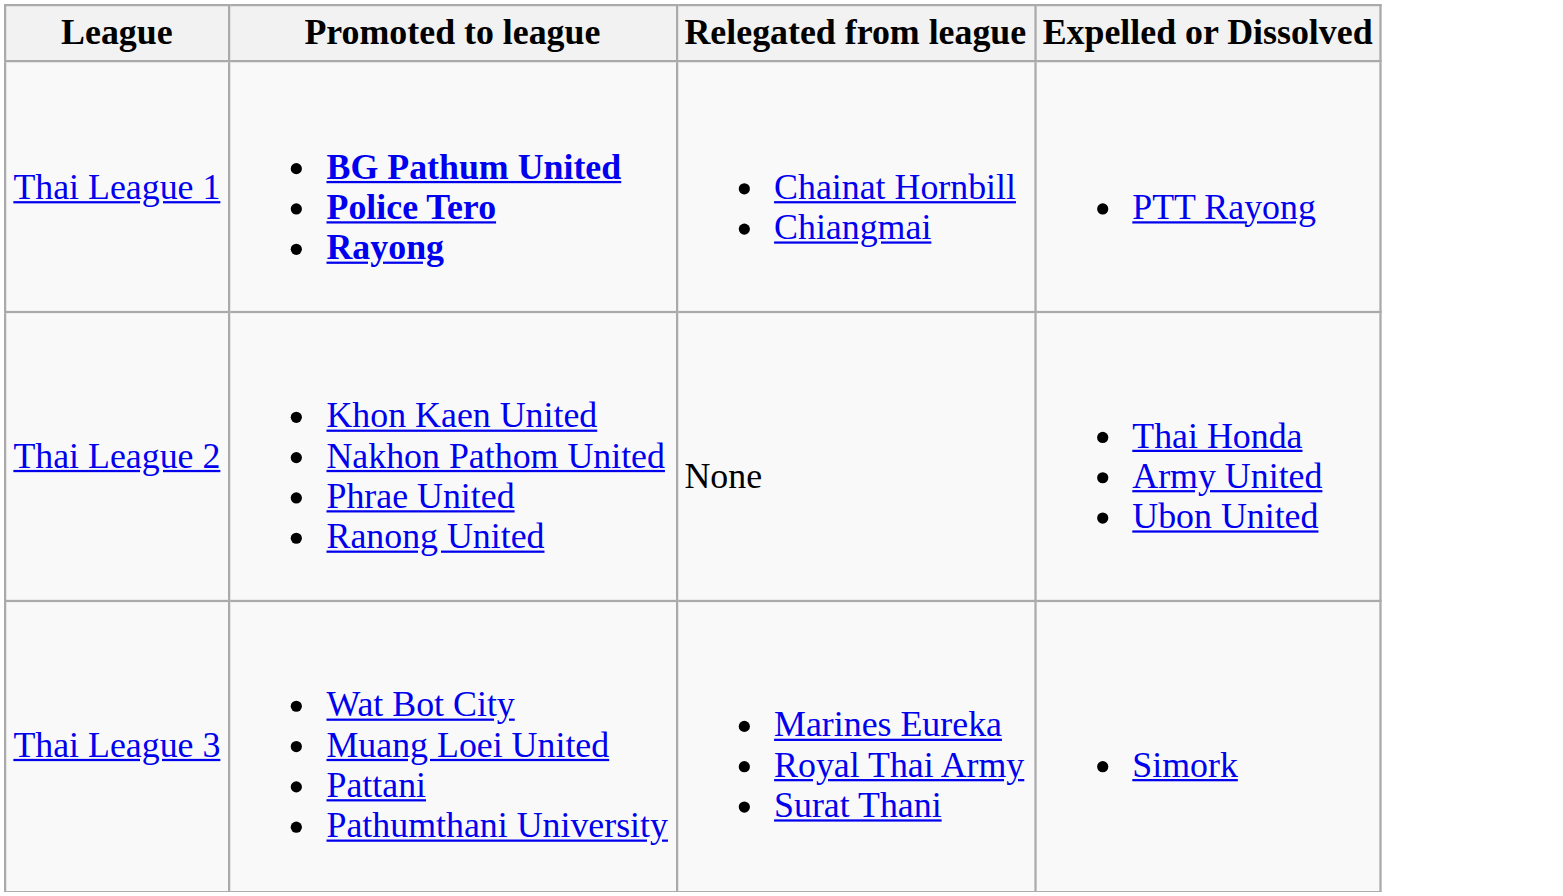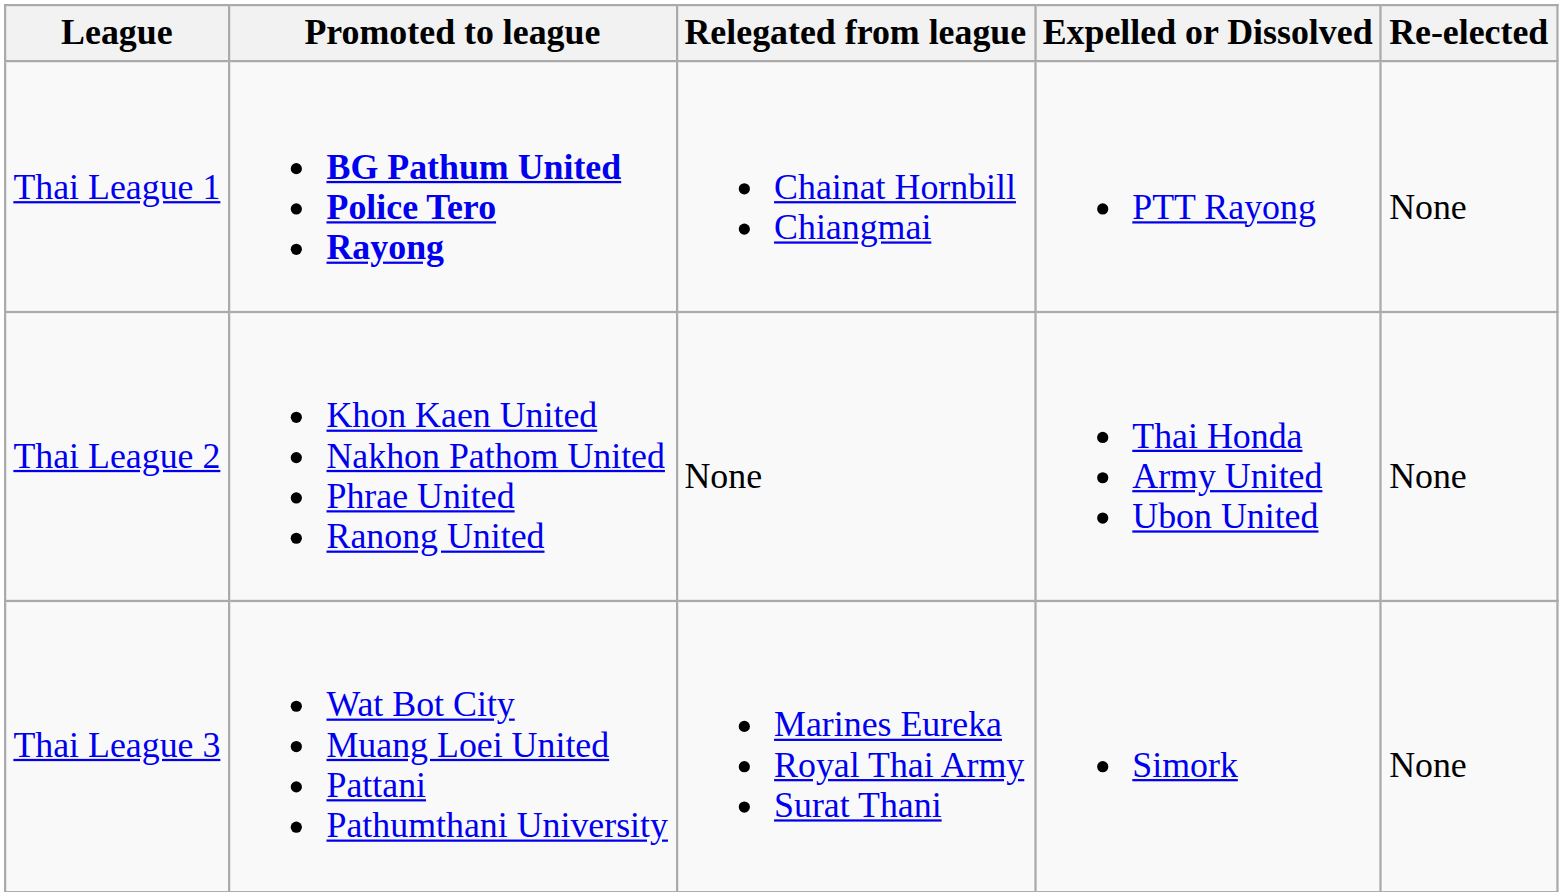+ column: Re-elected | None | None | None
